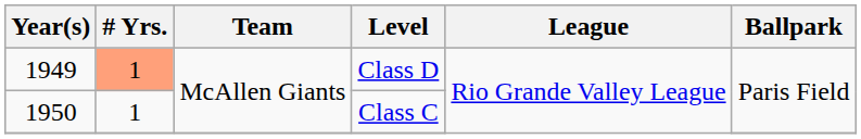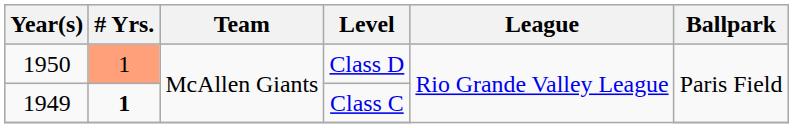Class D | Year(s): 1949 -> 1950
Class C | Year(s): 1950 -> 1949
Class C | # Yrs.: normal -> bold
